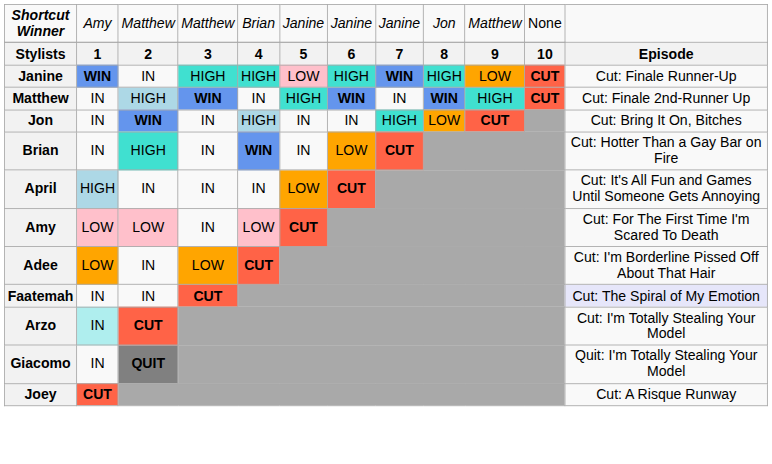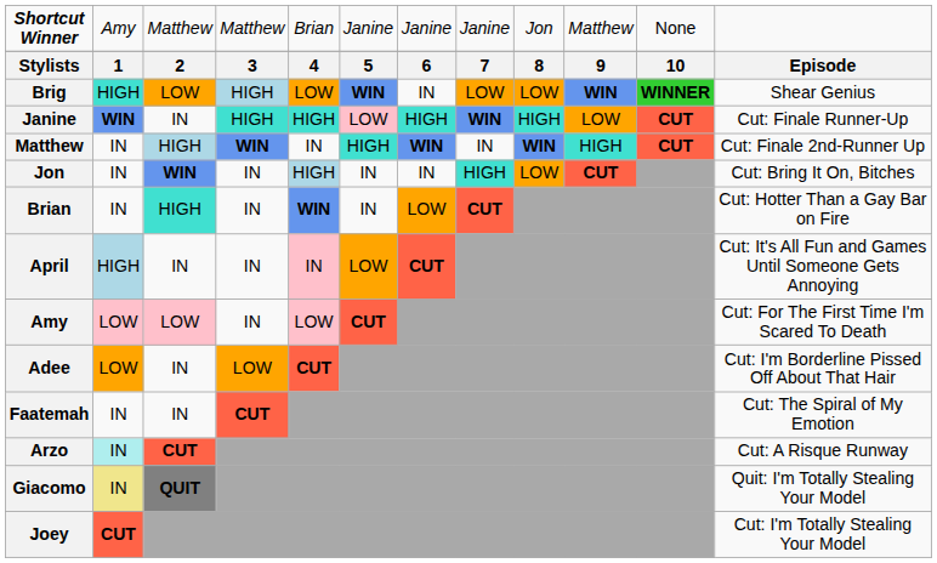+ row: Brig | HIGH | LOW | HIGH | LOW | WIN | IN | LOW | LOW | WIN | WINNER | Shear Genius
April | column 5: no background -> pink background
Faatemah | column 12: lavender background -> no background
Arzo | column 12: Cut: I'm Totally Stealing Your Model -> Cut: A Risque Runway
Giacomo | column 2: no background -> khaki background
Joey | column 12: Cut: A Risque Runway -> Cut: I'm Totally Stealing Your Model
